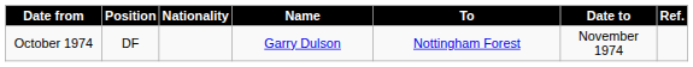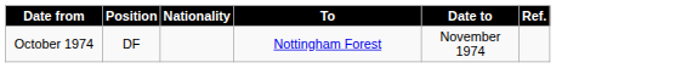- column: Name | Garry Dulson
